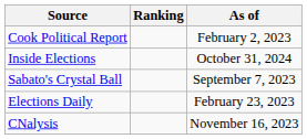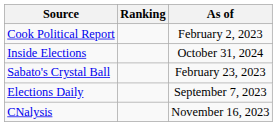Sabato's Crystal Ball | As of: September 7, 2023 -> February 23, 2023
Elections Daily | As of: February 23, 2023 -> September 7, 2023
